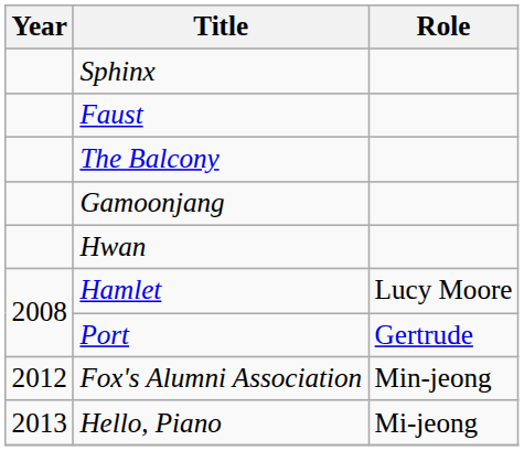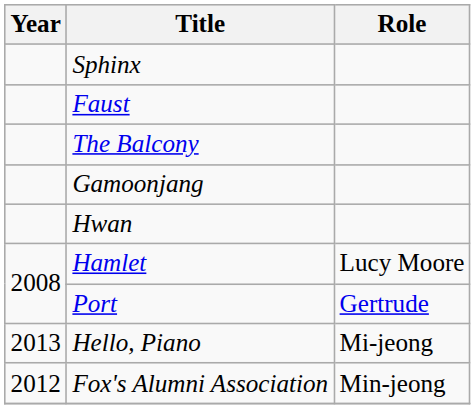rows swapped: Fox's Alumni Association <-> Hello, Piano
